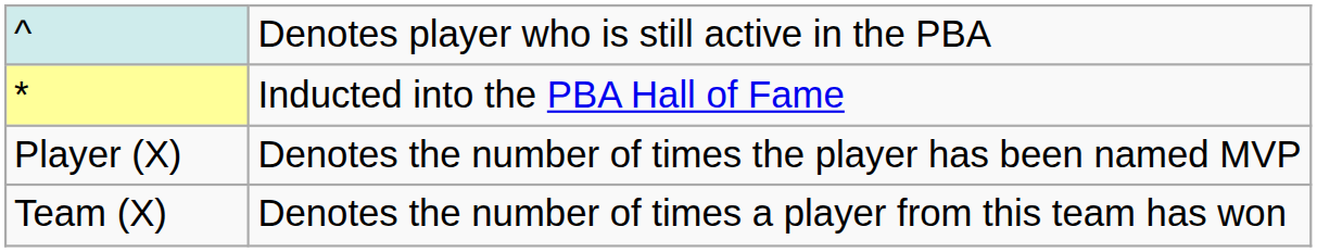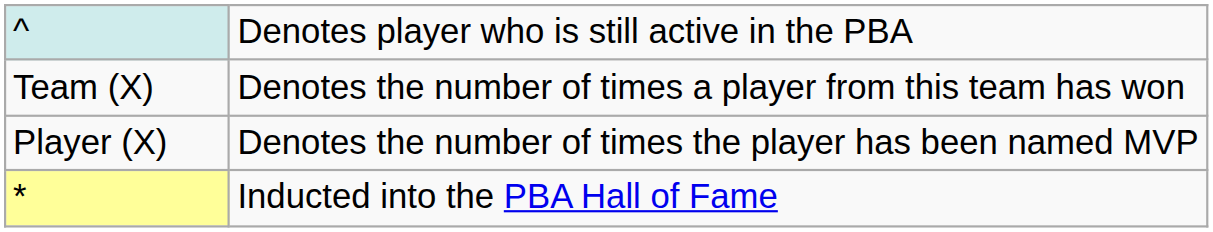rows swapped: * <-> Team (X)
